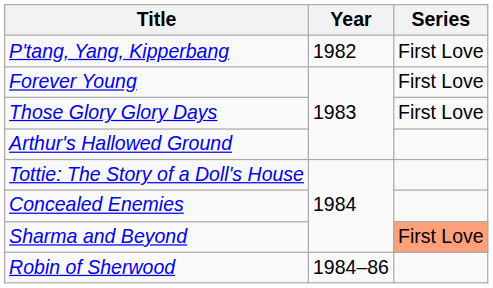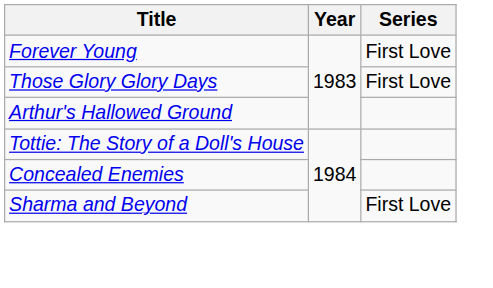- row: P'tang, Yang, Kipperbang | 1982 | First Love
Sharma and Beyond | Series: lightsalmon background -> no background
- row: Robin of Sherwood | 1984–86
